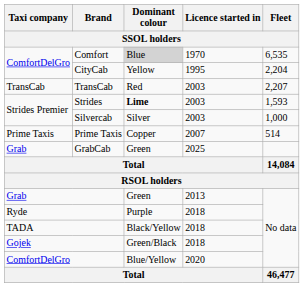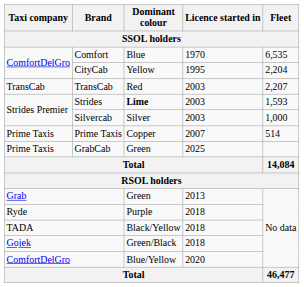Comfort | Dominant colour: lightgrey background -> no background
GrabCab | Taxi company: Grab -> Prime Taxis
